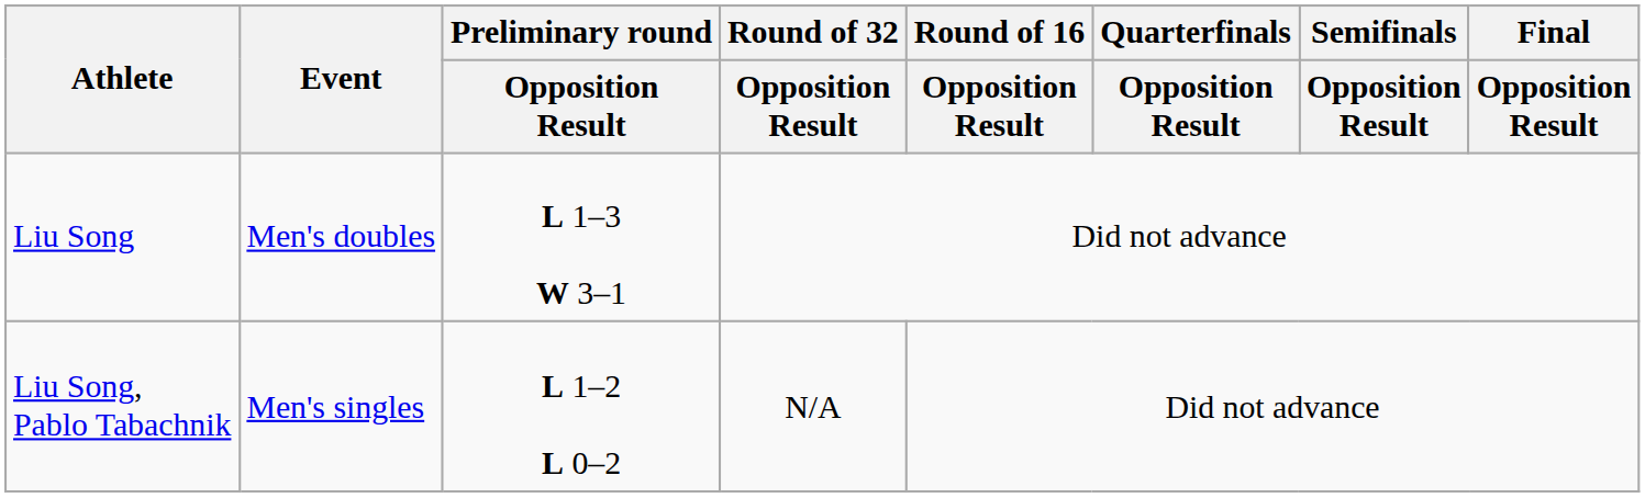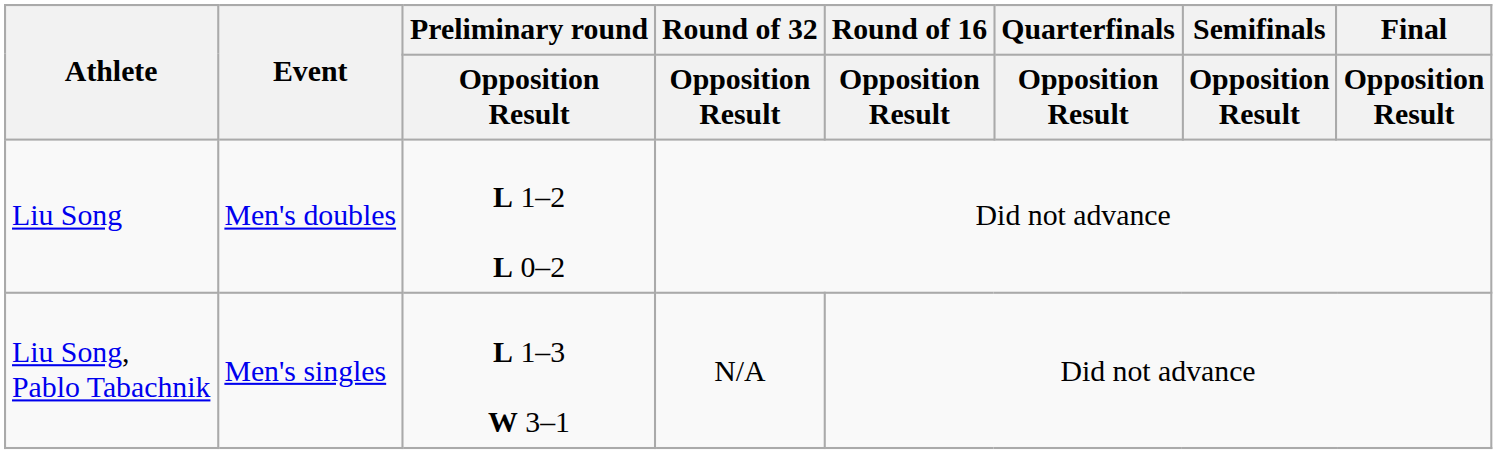Liu Song | Preliminary round / Opposition Result: L 1–3 W 3–1 -> L 1–2 L 0–2
Liu Song, Pablo Tabachnik | Preliminary round / Opposition Result: L 1–2 L 0–2 -> L 1–3 W 3–1
